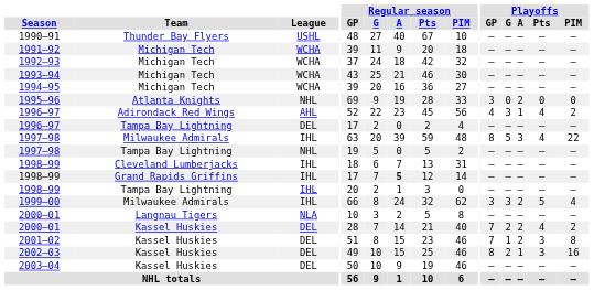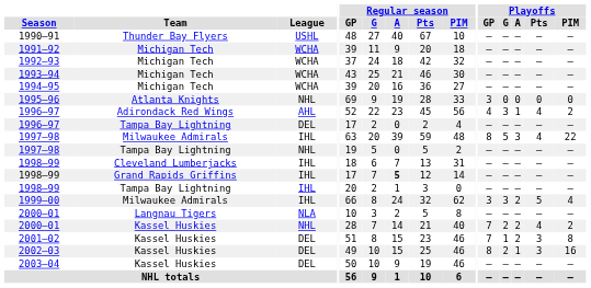1995–96 | Playoffs / A: 2 -> 0
2000–01 / Kassel Huskies | League: DEL -> NHL
